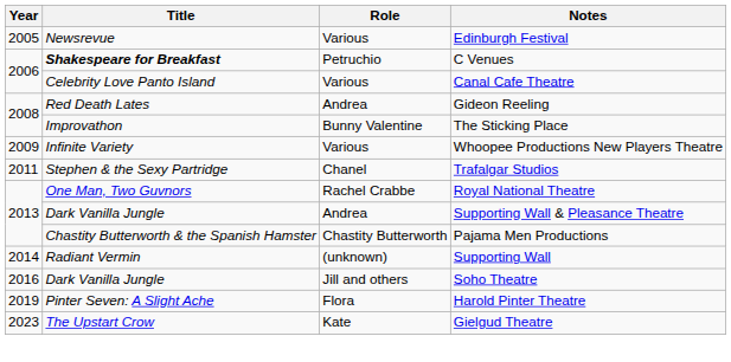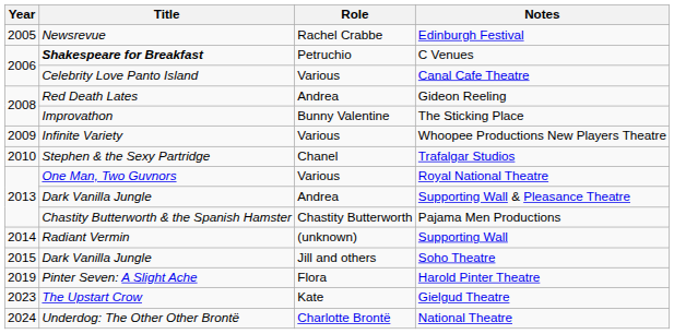Edinburgh Festival | Role: Various -> Rachel Crabbe
Trafalgar Studios | Year: 2011 -> 2010
Royal National Theatre | Role: Rachel Crabbe -> Various
Soho Theatre | Year: 2016 -> 2015
+ row: 2024 | Underdog: The Other Other Brontë | Charlotte Brontë | National Theatre
